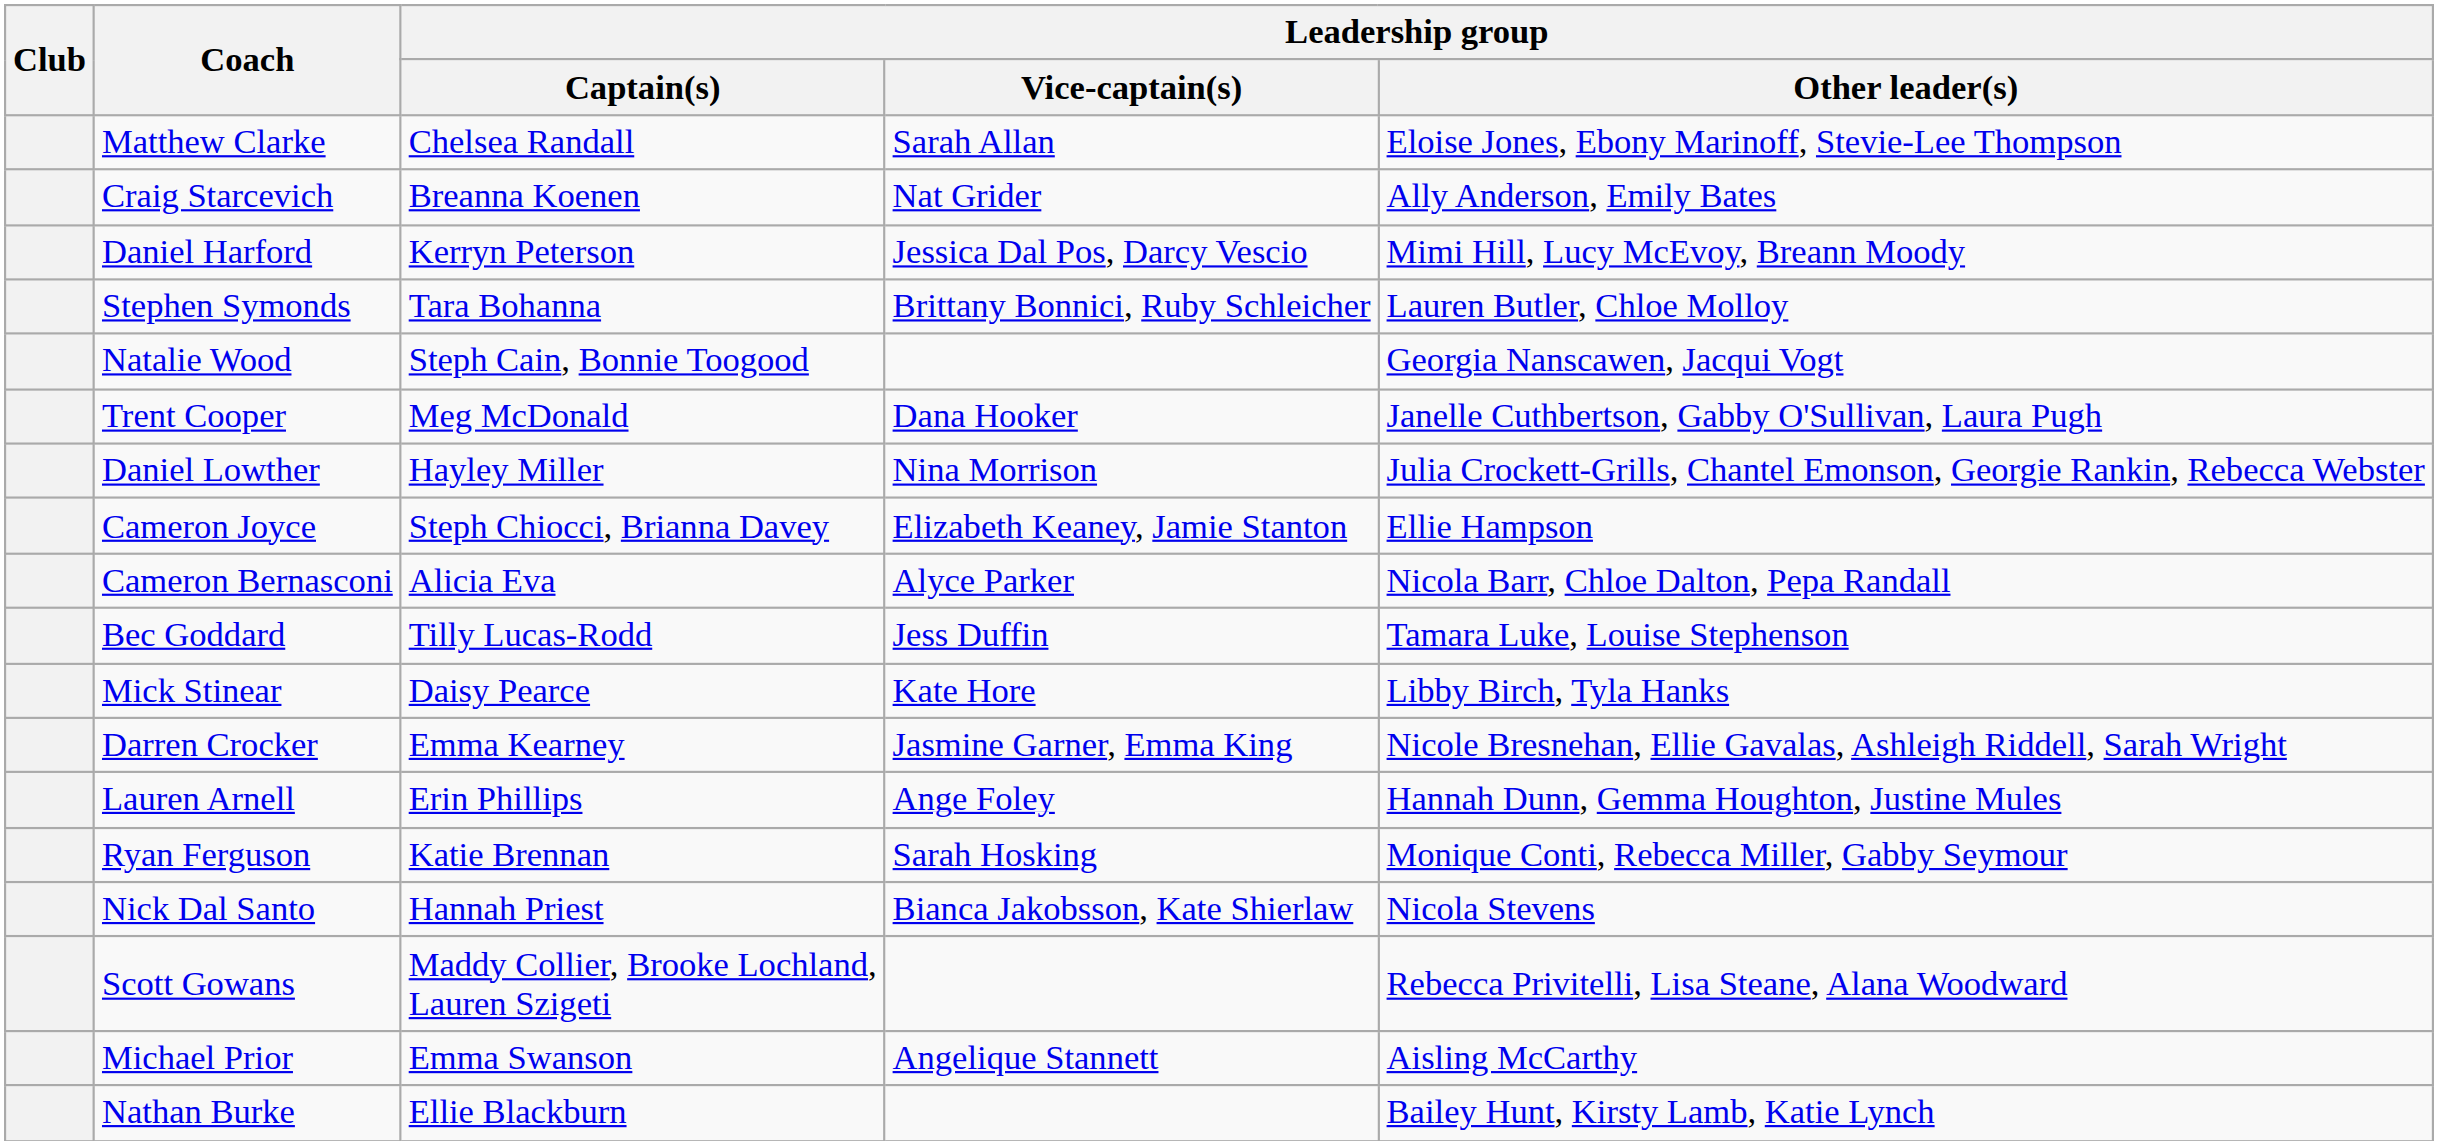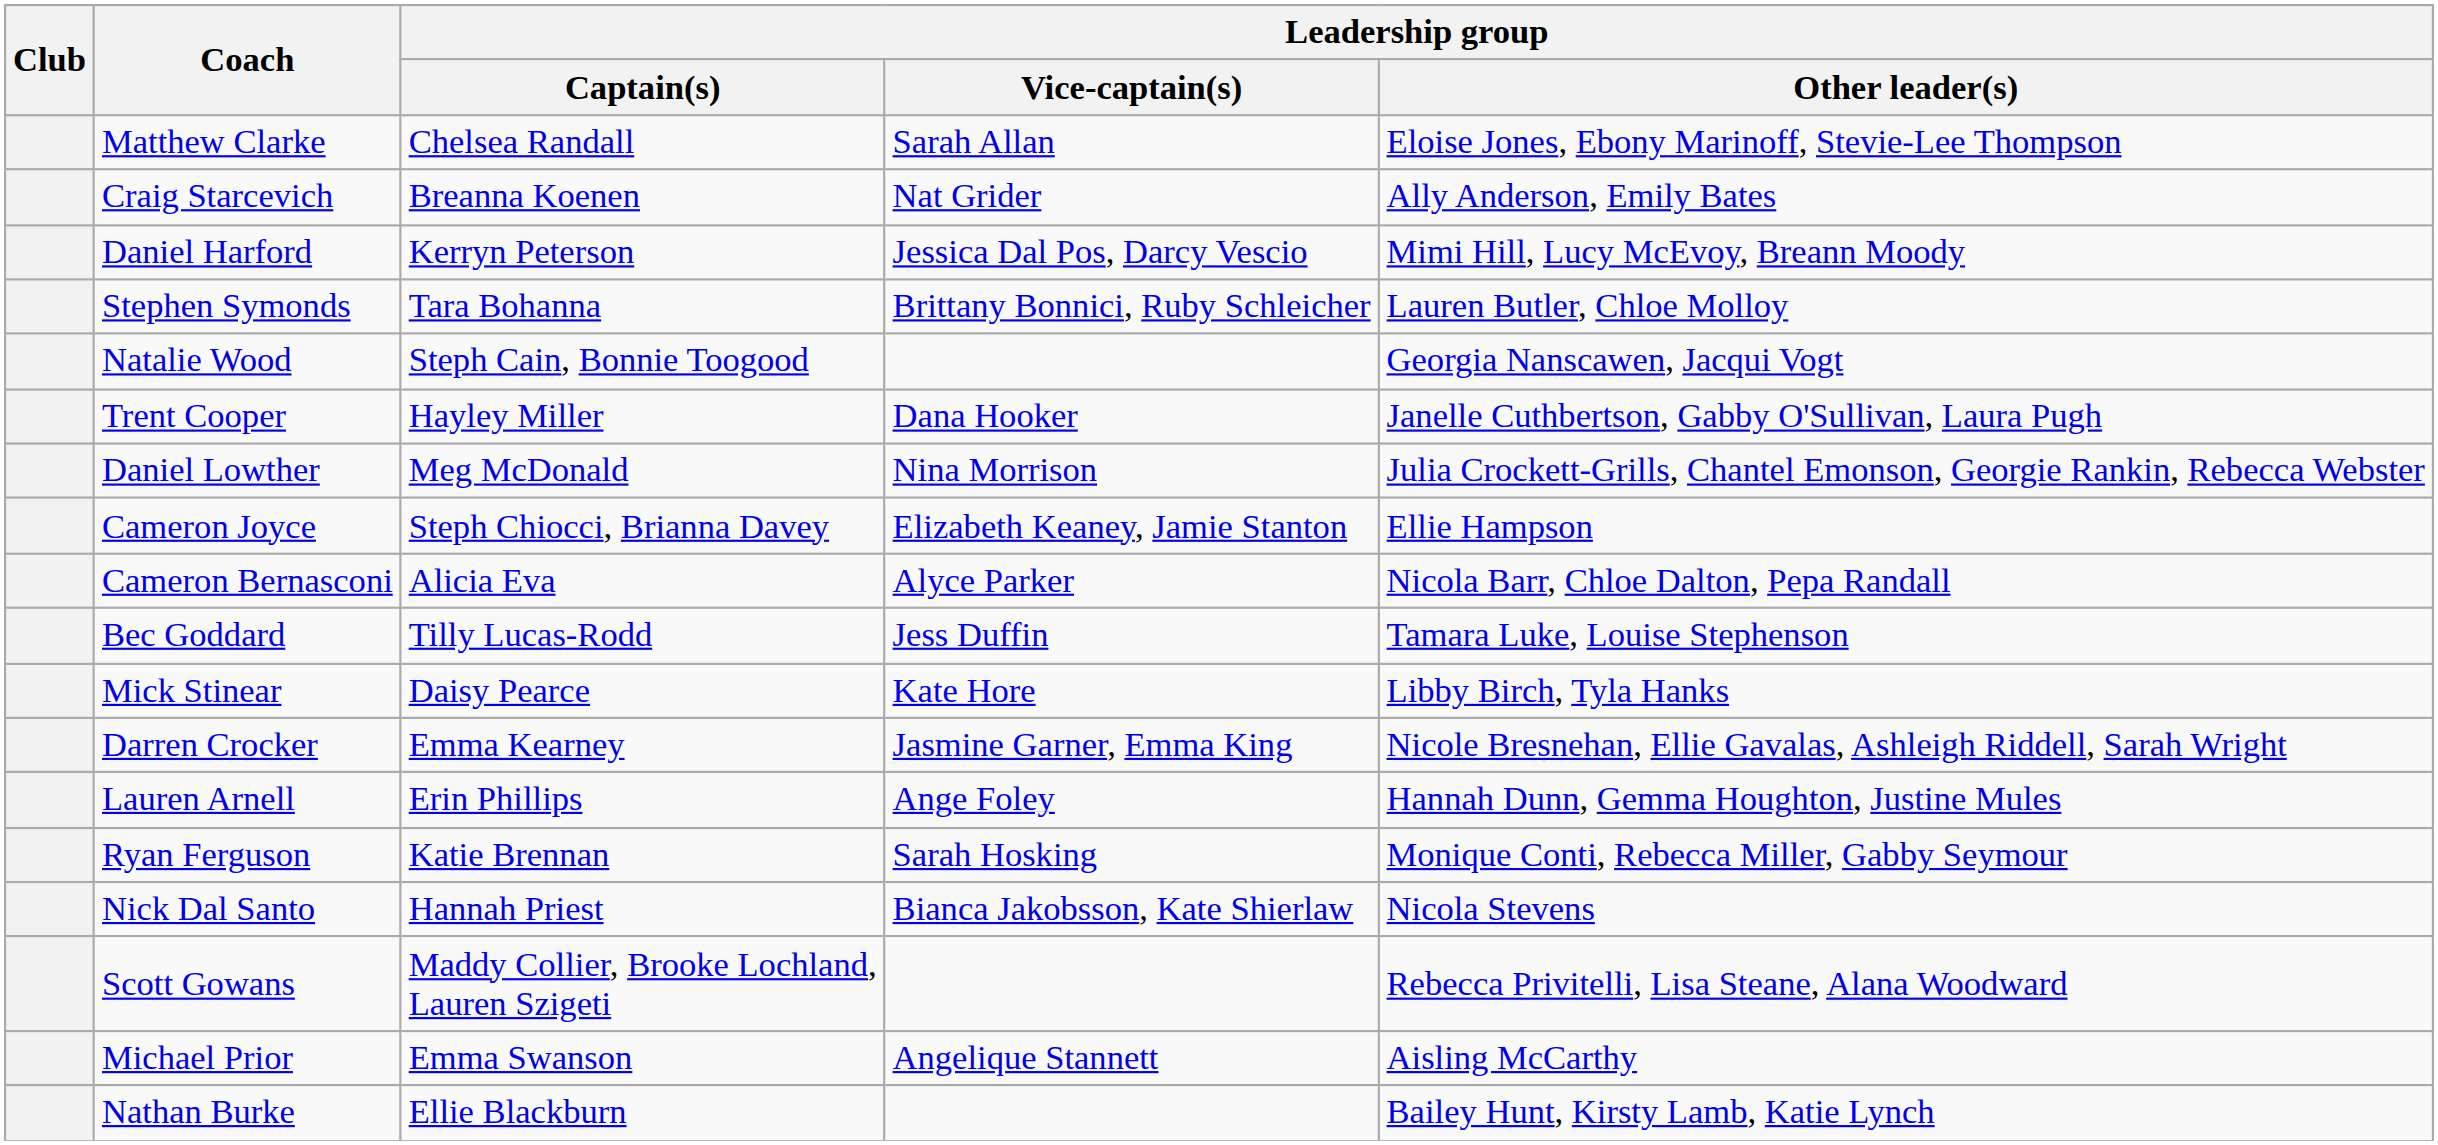Trent Cooper | Leadership group / Captain(s): Meg McDonald -> Hayley Miller
Daniel Lowther | Leadership group / Captain(s): Hayley Miller -> Meg McDonald
